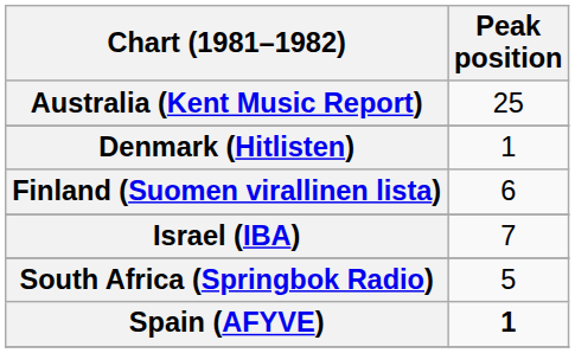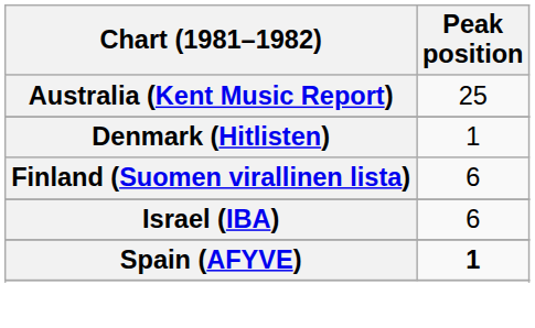Israel (IBA) | Peak position: 7 -> 6
- row: South Africa (Springbok Radio) | 5
